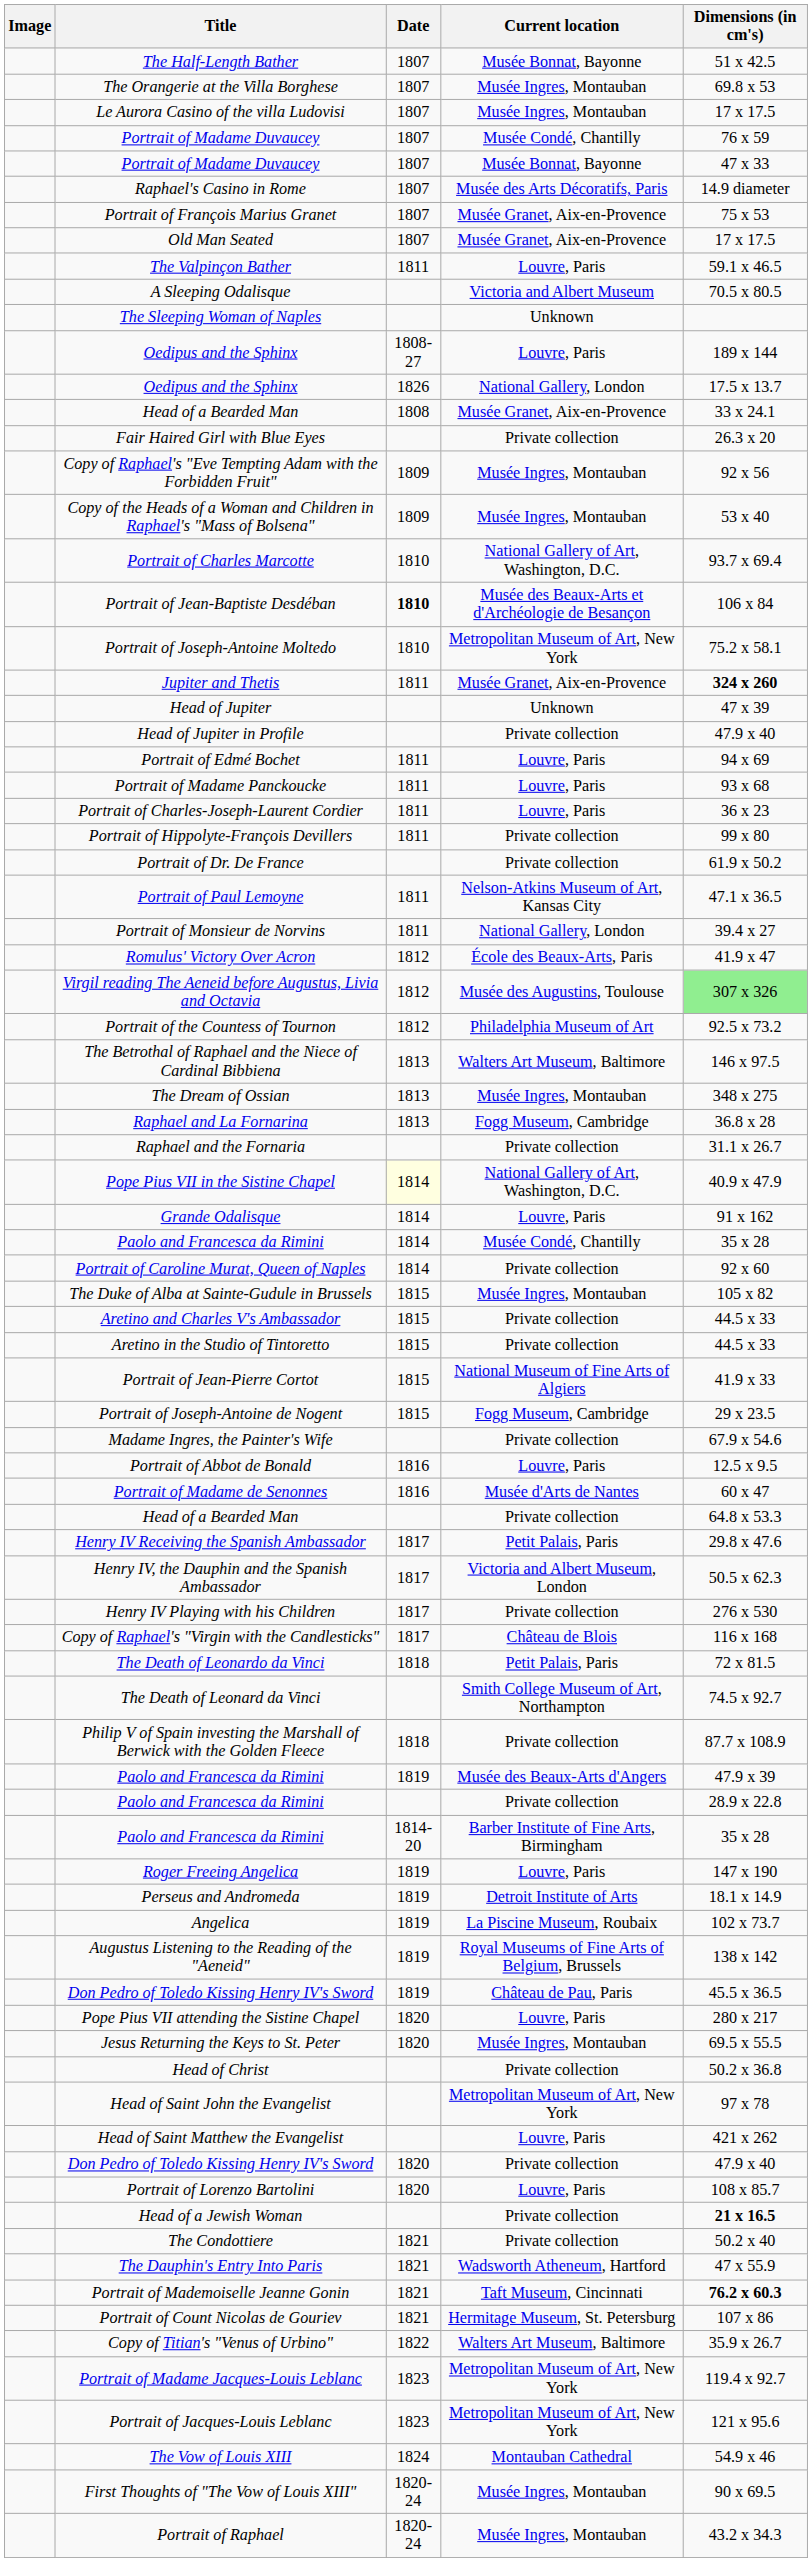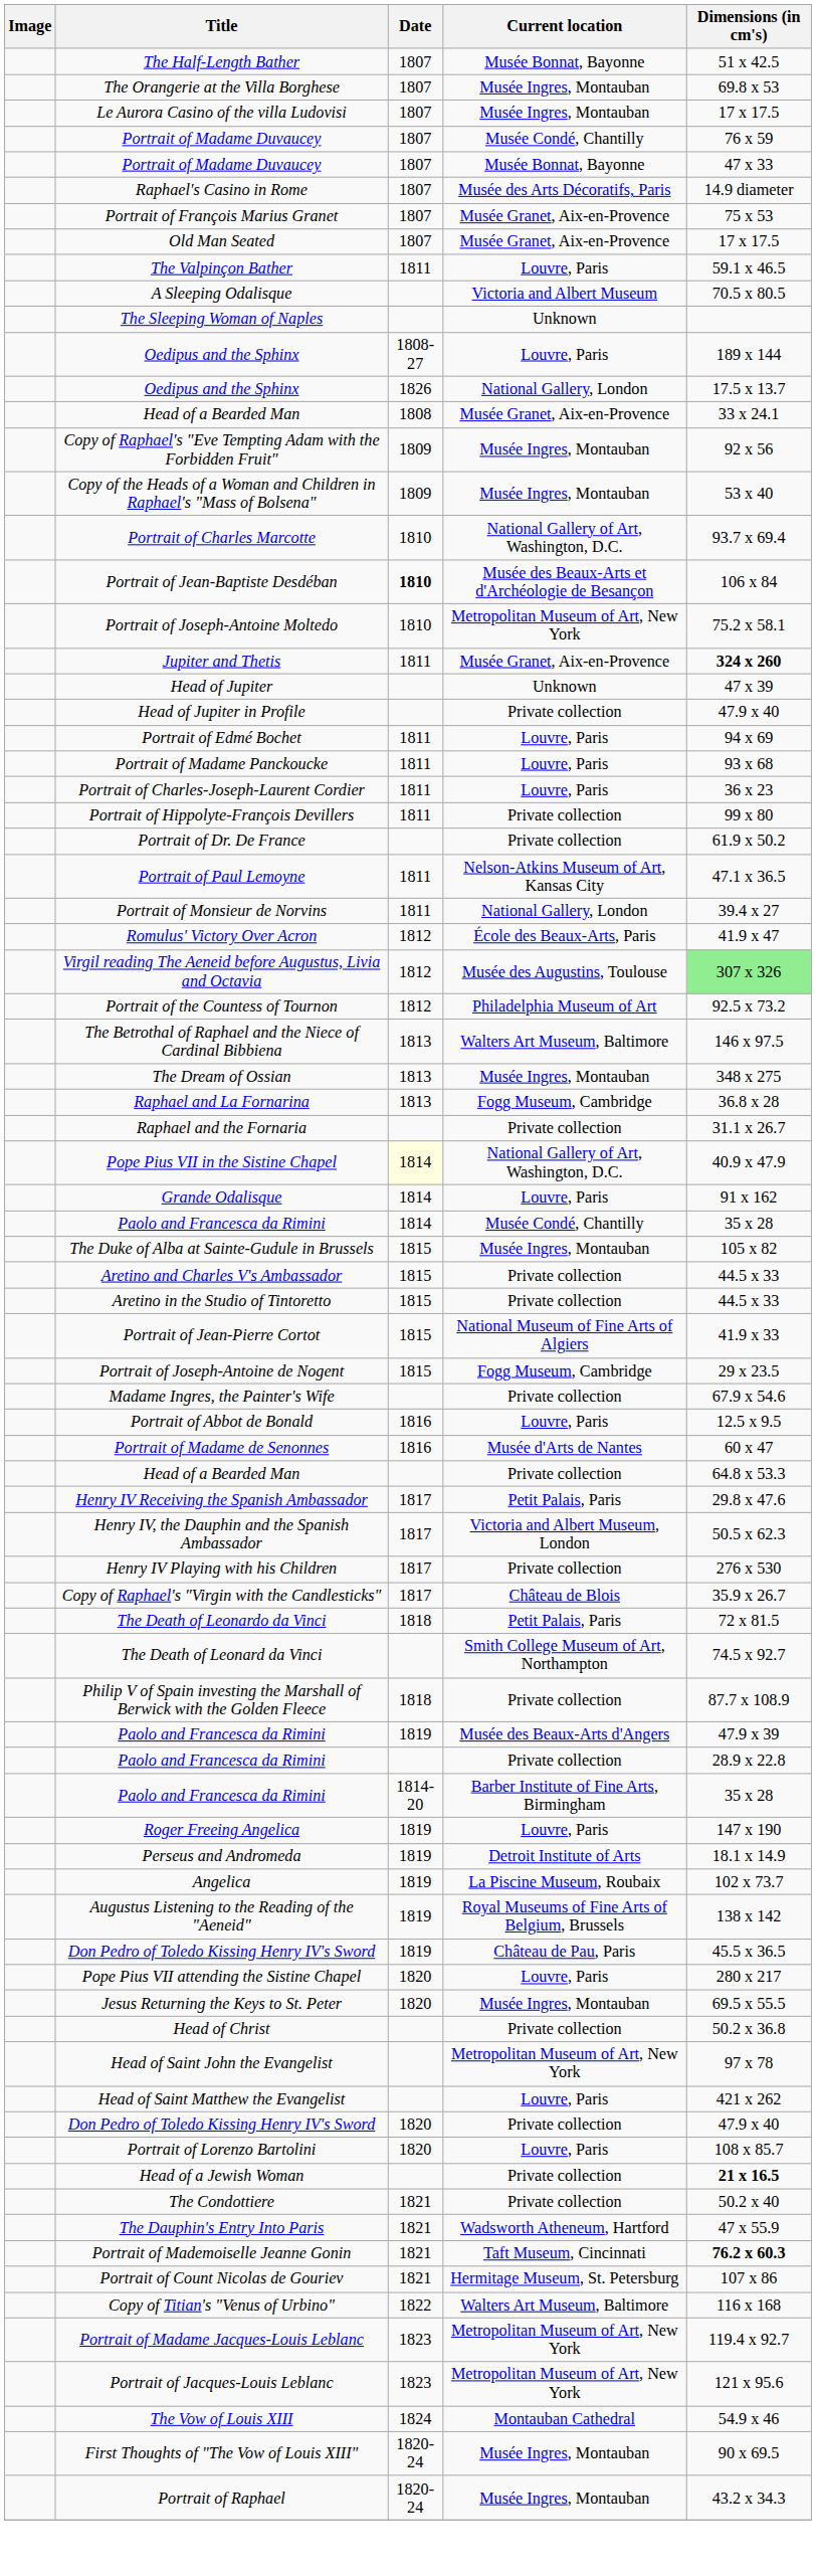- row: Fair Haired Girl with Blue Eyes | Private collection | 26.3 x 20
- row: Portrait of Caroline Murat, Queen of Naples | 1814 | Private collection | 92 x 60
Copy of Raphael's "Virgin with the Candlesticks" | Dimensions (in cm's): 116 x 168 -> 35.9 x 26.7
Copy of Titian's "Venus of Urbino" | Dimensions (in cm's): 35.9 x 26.7 -> 116 x 168
